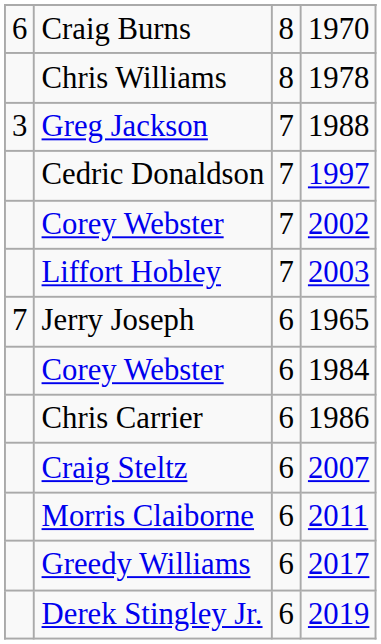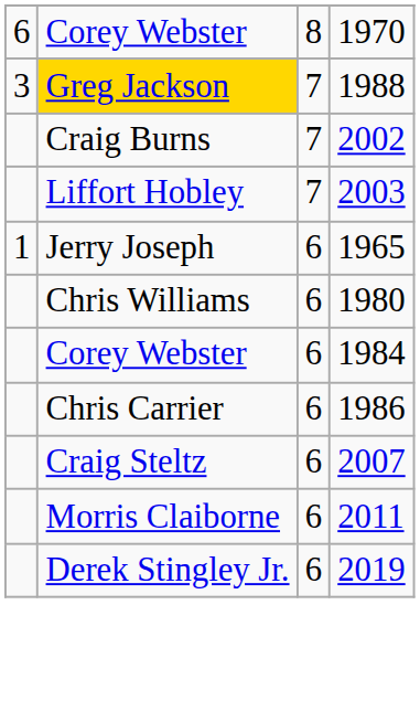1970 | column 2: Craig Burns -> Corey Webster
- row: Chris Williams | 8 | 1978
1988 | column 2: no background -> gold background
- row: Cedric Donaldson | 7 | 1997
2002 | column 2: Corey Webster -> Craig Burns
1965 | column 1: 7 -> 1
+ row: Chris Williams | 6 | 1980
- row: Greedy Williams | 6 | 2017
